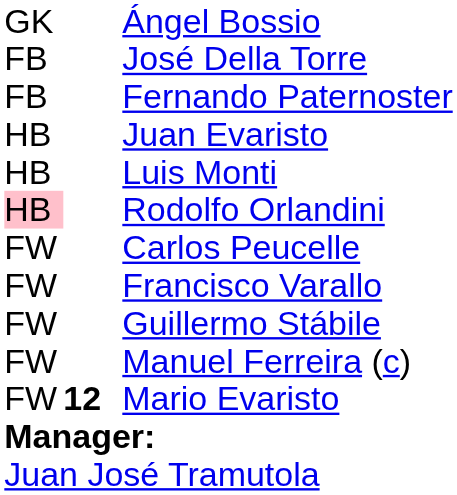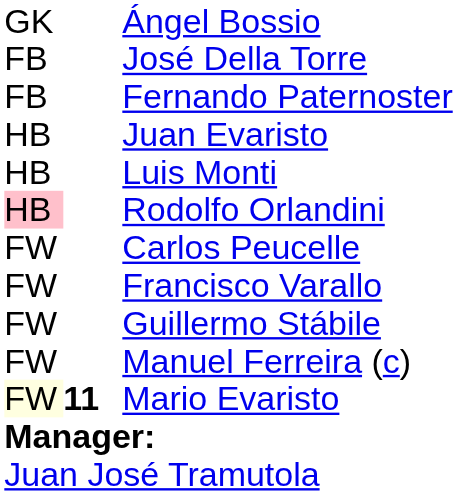Mario Evaristo | column 1: no background -> lightyellow background
Mario Evaristo | column 2: 12 -> 11
